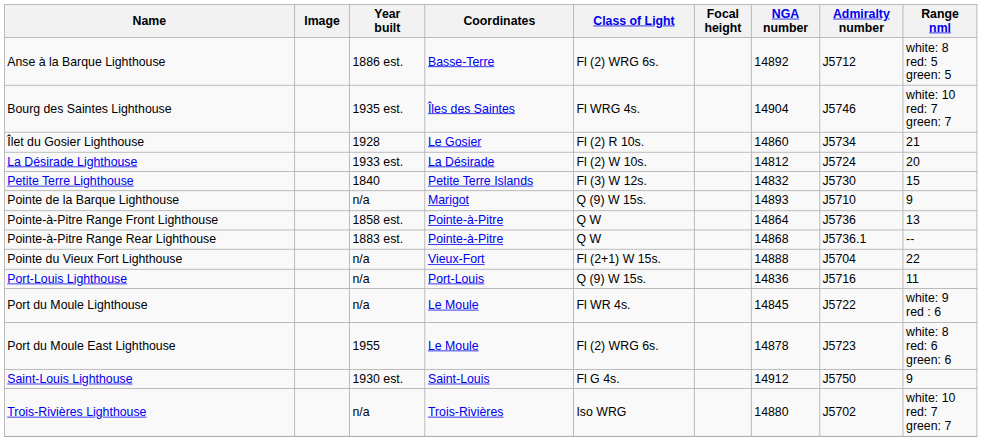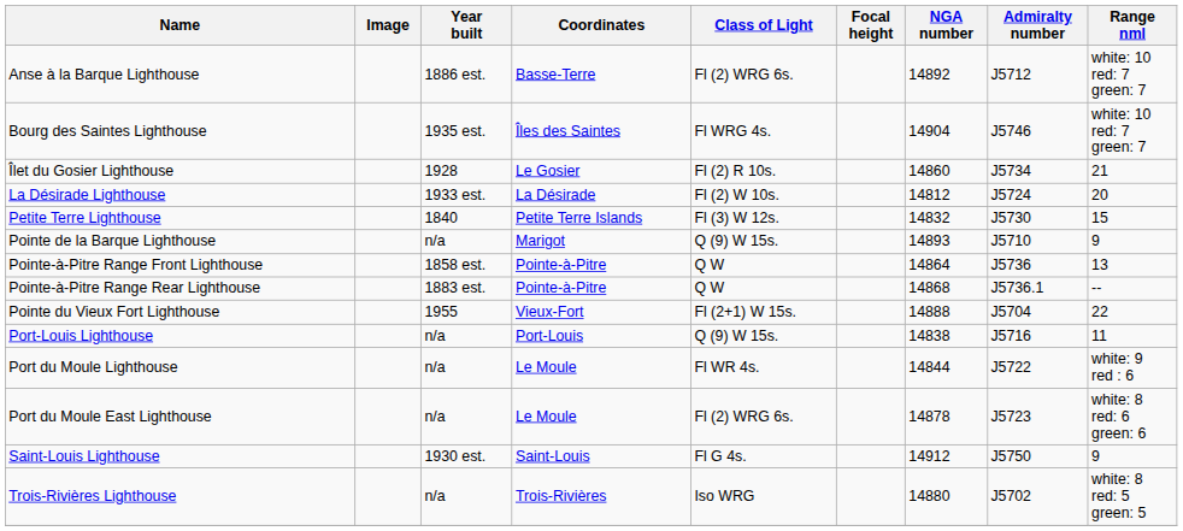Anse à la Barque Lighthouse | Range nml: white: 8 red: 5 green: 5 -> white: 10 red: 7 green: 7
Pointe du Vieux Fort Lighthouse | Year built: n/a -> 1955
Port-Louis Lighthouse | NGA number: 14836 -> 14838
Port du Moule Lighthouse | NGA number: 14845 -> 14844
Port du Moule East Lighthouse | Year built: 1955 -> n/a
Trois-Rivières Lighthouse | Range nml: white: 10 red: 7 green: 7 -> white: 8 red: 5 green: 5
